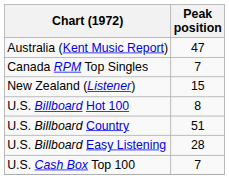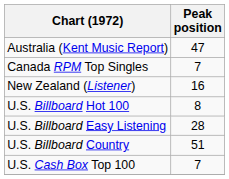New Zealand (Listener) | Peak position: 15 -> 16
rows swapped: U.S. Billboard Easy Listening <-> U.S. Billboard Country
